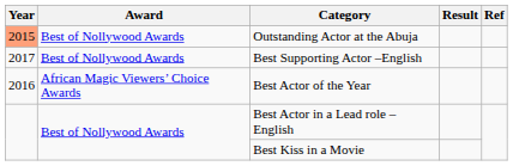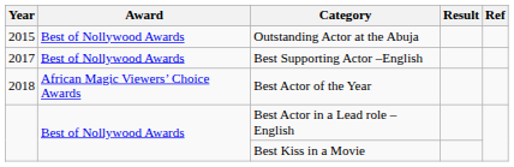Outstanding Actor at the Abuja | Year: lightsalmon background -> no background
Best Actor of the Year | Year: 2016 -> 2018
